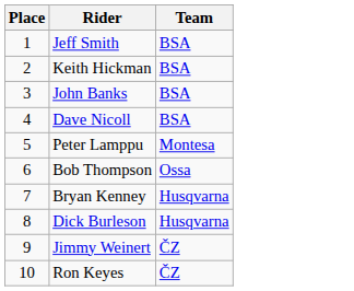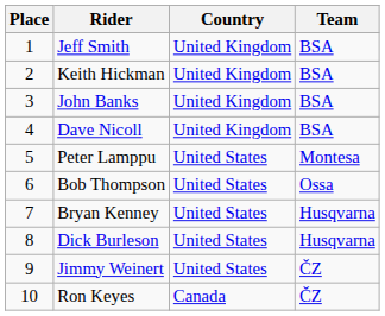+ column: Country | United Kingdom | United Kingdom | United Kingdom | United Kingdom | United States | United States | United States | United States | United States | Canada
